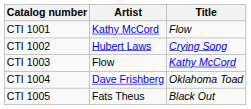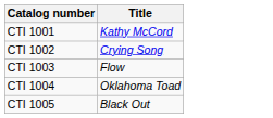- column: Artist | Kathy McCord | Hubert Laws | Flow | Dave Frishberg | Fats Theus
CTI 1001 | Title: Flow -> Kathy McCord
CTI 1003 | Title: Kathy McCord -> Flow
